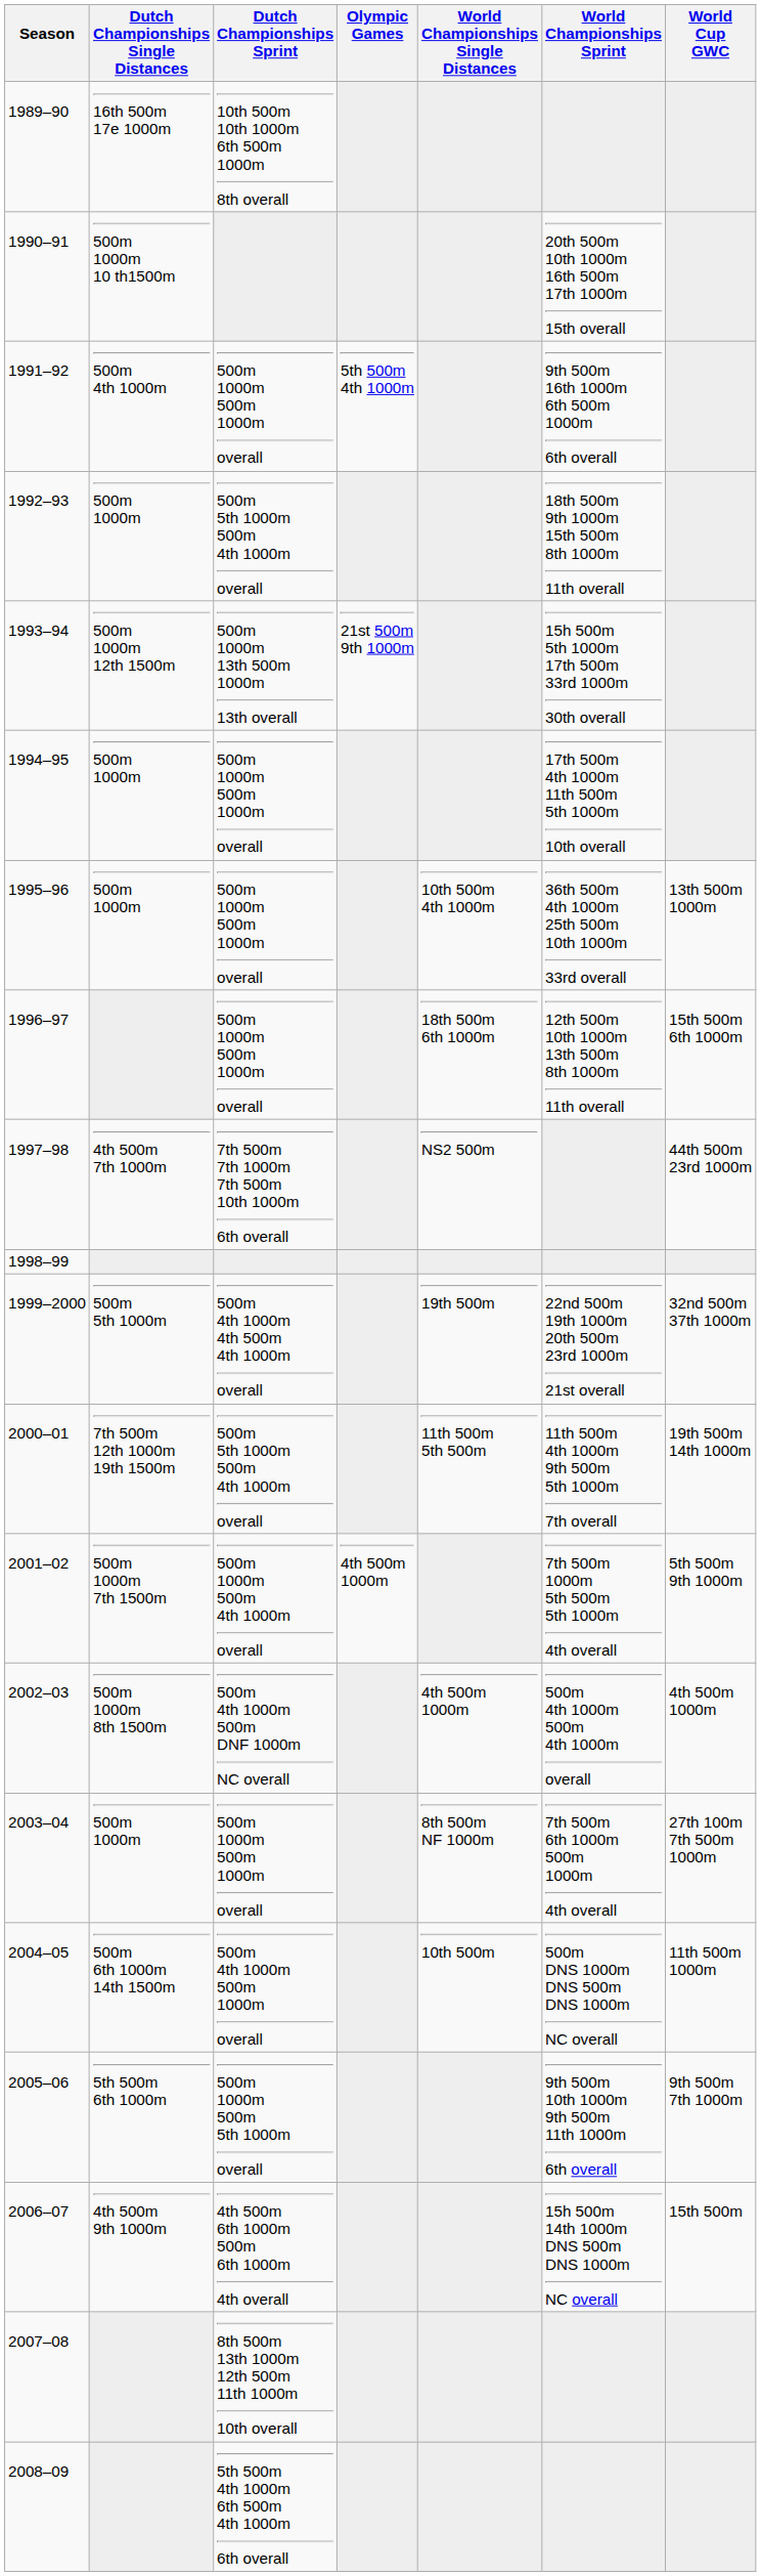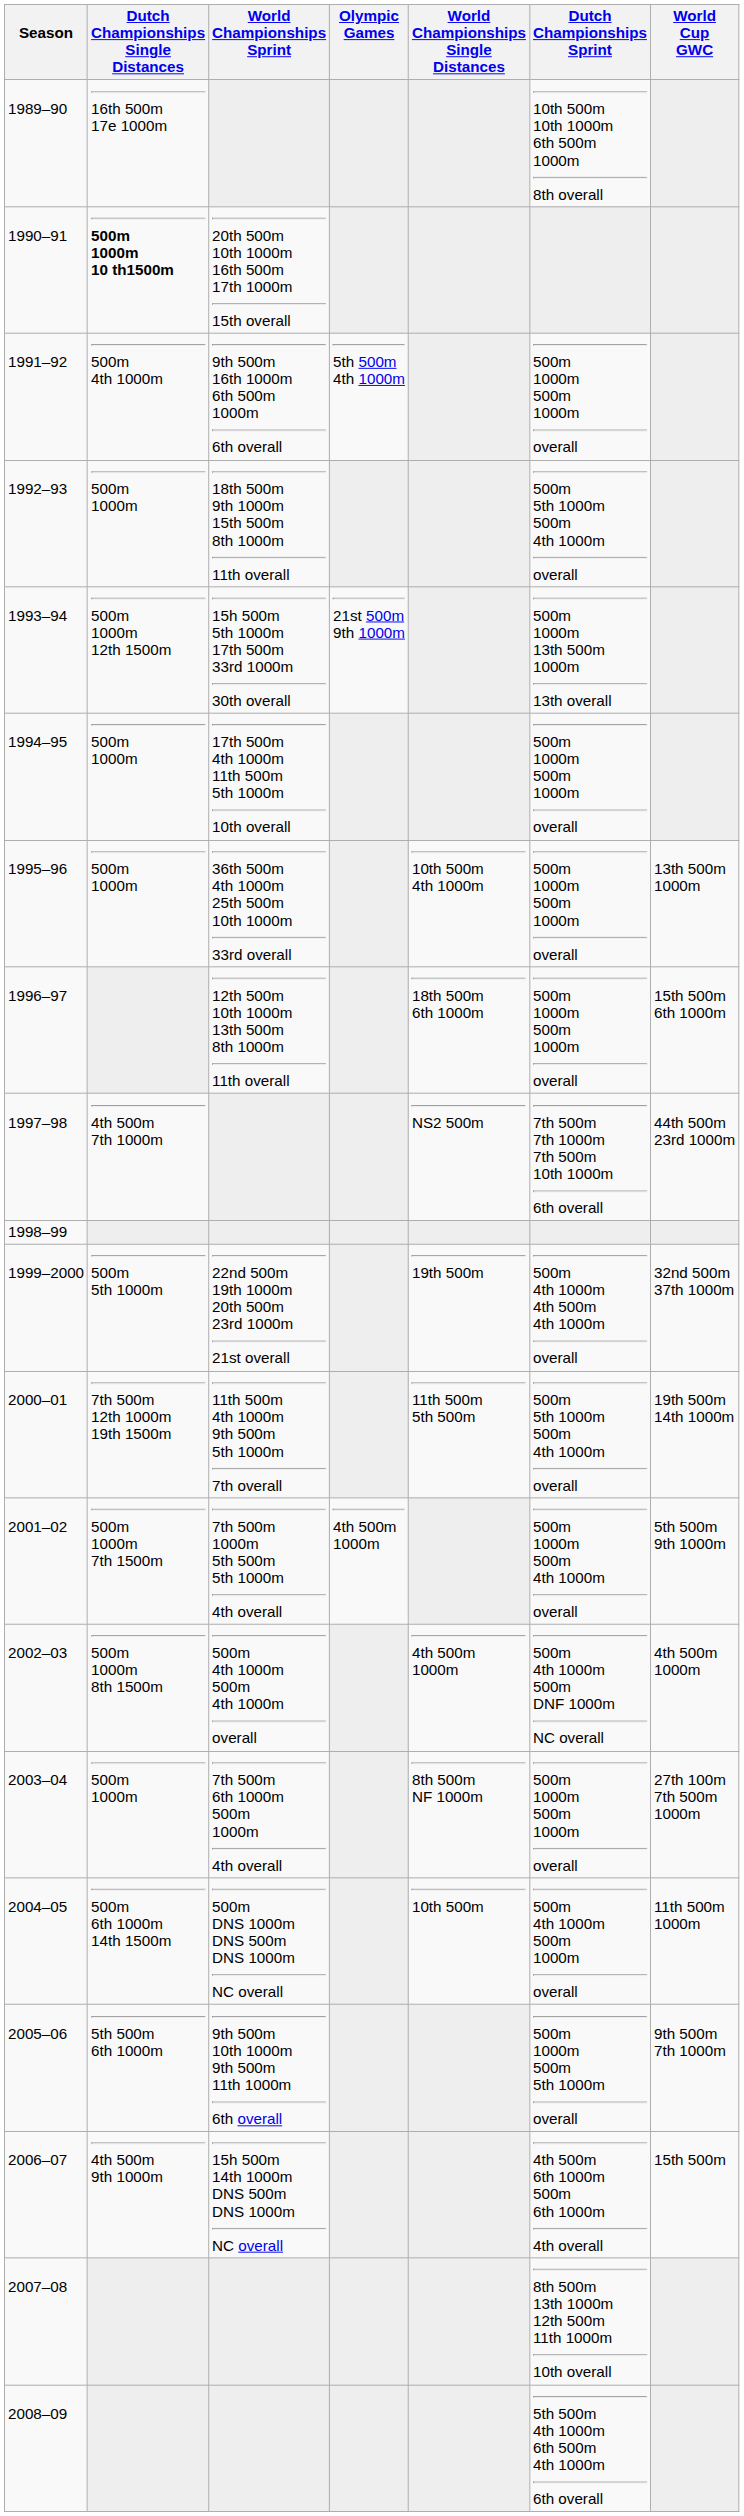columns swapped: Dutch Championships Sprint <-> World Championships Sprint
1990–91 | Dutch Championships Single Distances: normal -> bold
